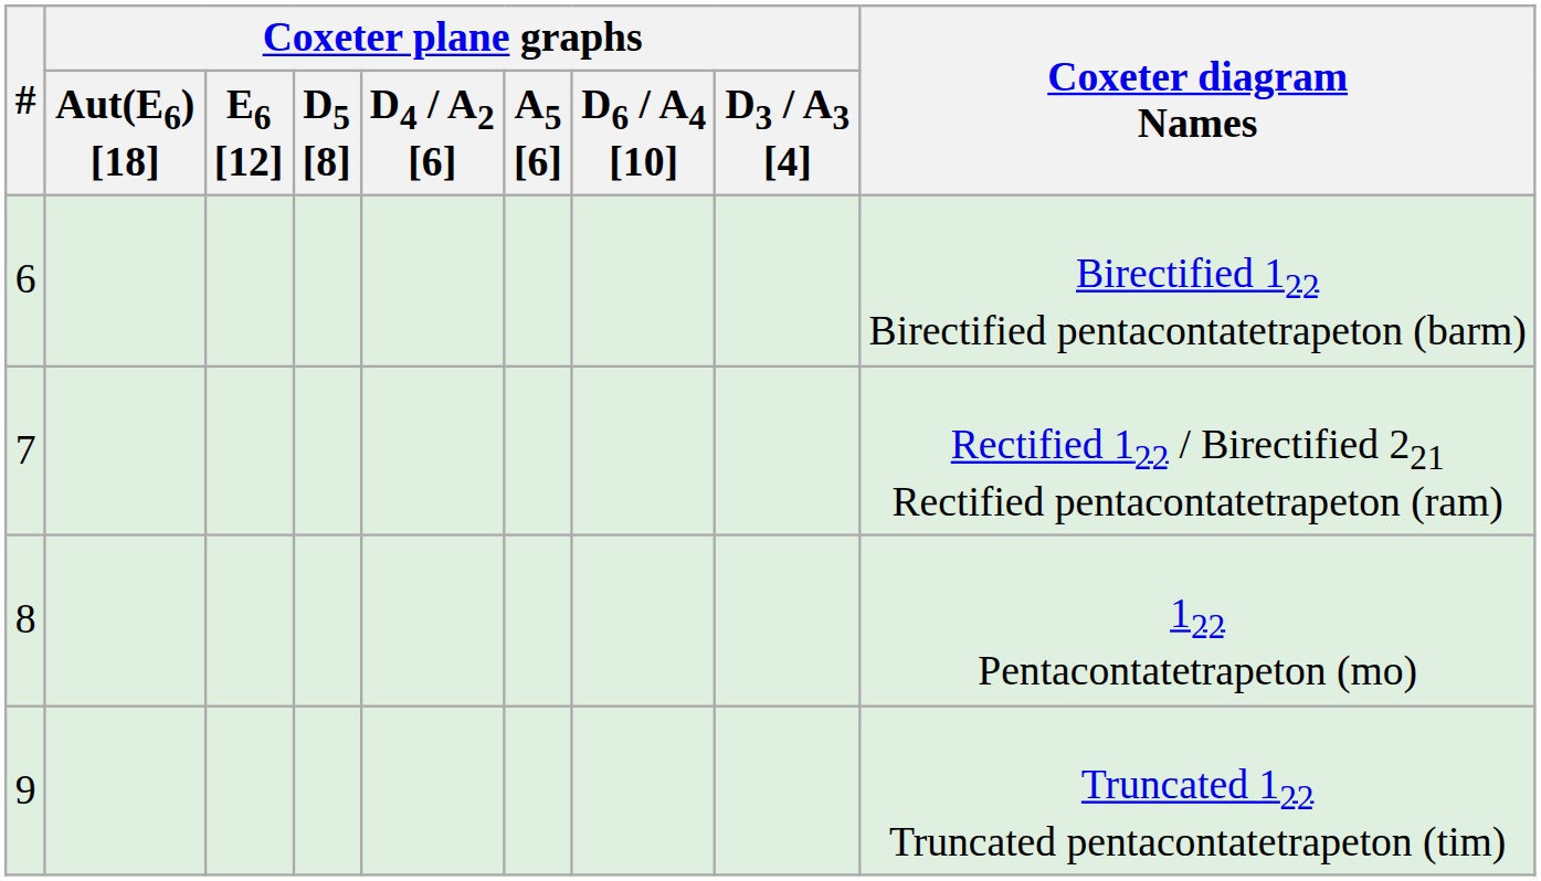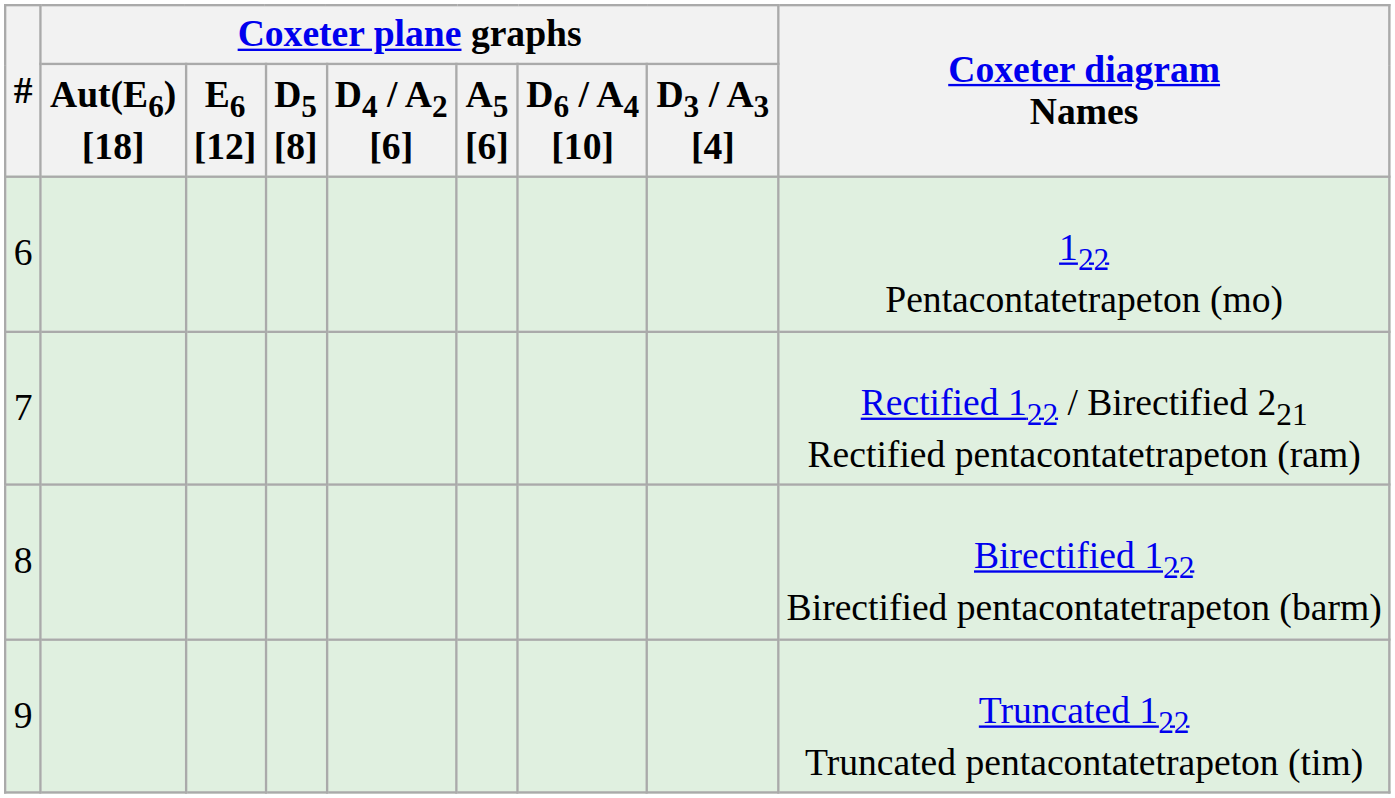6 | Coxeter diagram Names: Birectified 122 Birectified pentacontatetrapeton (barm) -> 122 Pentacontatetrapeton (mo)
8 | Coxeter diagram Names: 122 Pentacontatetrapeton (mo) -> Birectified 122 Birectified pentacontatetrapeton (barm)
